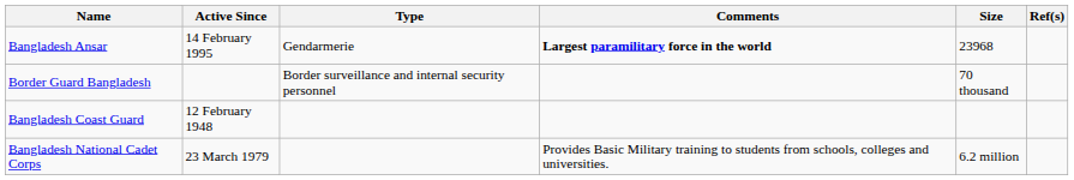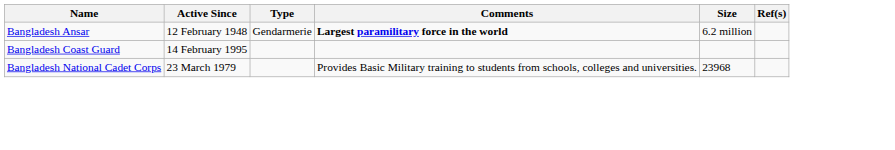Bangladesh Ansar | Active Since: 14 February 1995 -> 12 February 1948
Bangladesh Ansar | Size: 23968 -> 6.2 million
- row: Border Guard Bangladesh | Border surveillance and internal security personnel | 70 thousand
Bangladesh Coast Guard | Active Since: 12 February 1948 -> 14 February 1995
Bangladesh National Cadet Corps | Size: 6.2 million -> 23968
